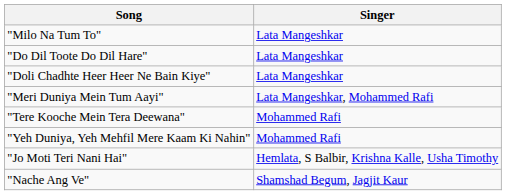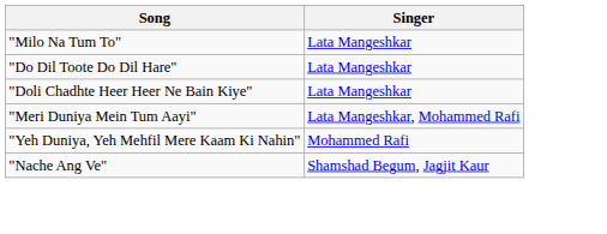- row: "Tere Kooche Mein Tera Deewana" | Mohammed Rafi
- row: "Jo Moti Teri Nani Hai" | Hemlata, S Balbir, Krishna Kalle, Usha Timothy
